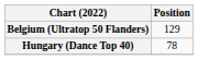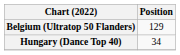Hungary (Dance Top 40) | Position: 78 -> 34
